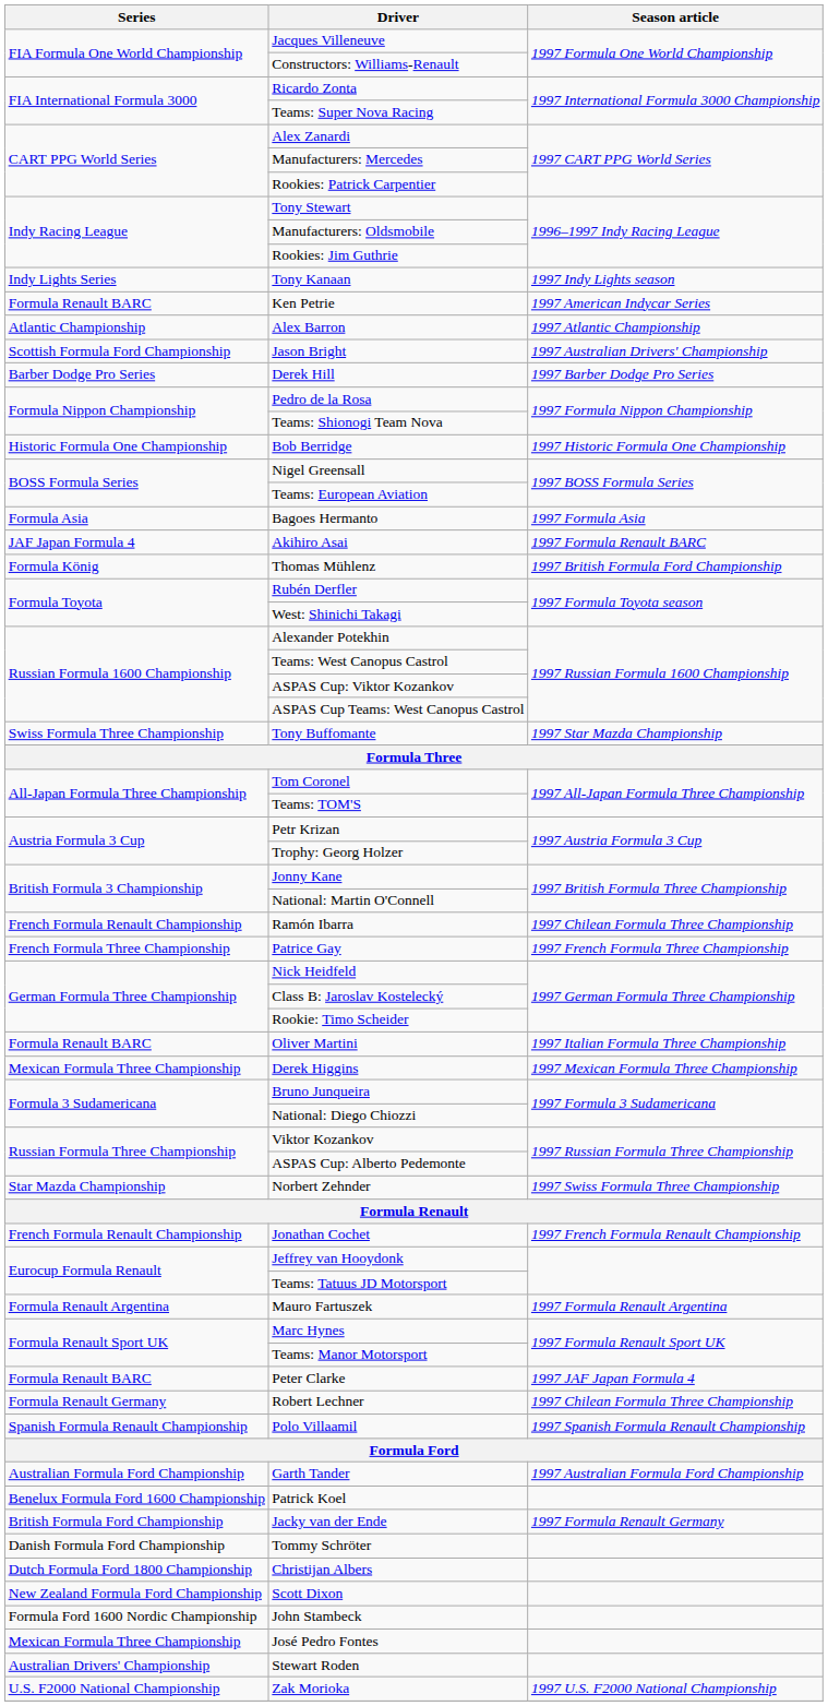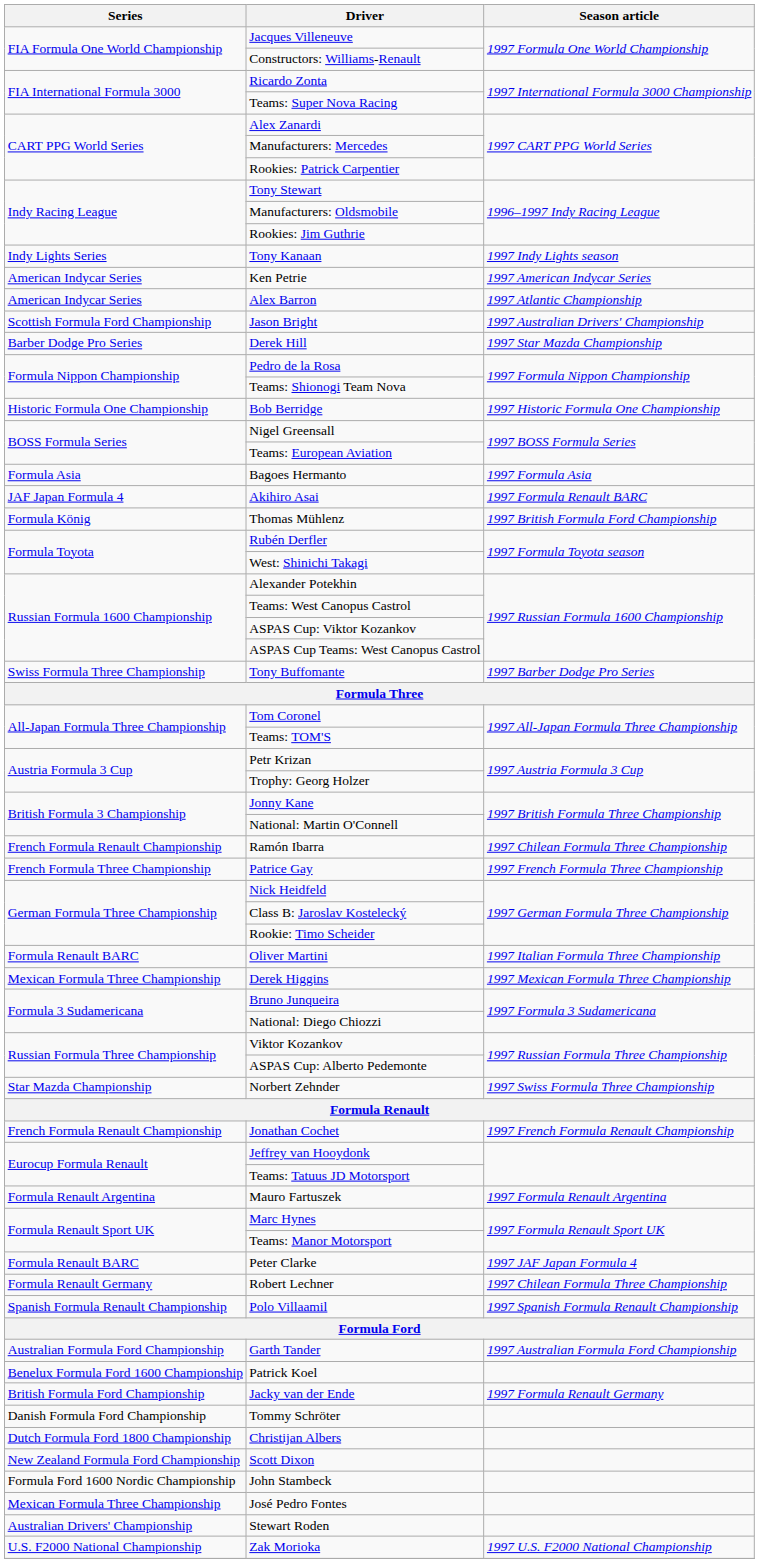Ken Petrie | Series: Formula Renault BARC -> American Indycar Series
Alex Barron | Series: Atlantic Championship -> American Indycar Series
Derek Hill | Season article: 1997 Barber Dodge Pro Series -> 1997 Star Mazda Championship
Tony Buffomante | Season article: 1997 Star Mazda Championship -> 1997 Barber Dodge Pro Series
